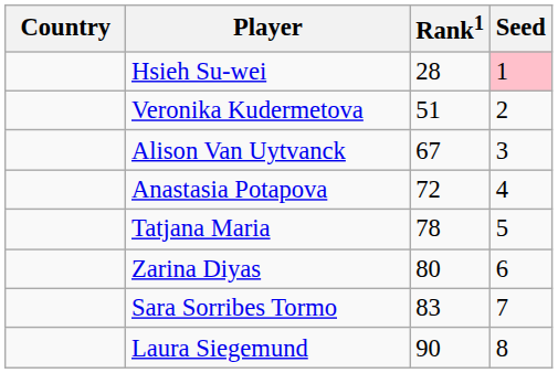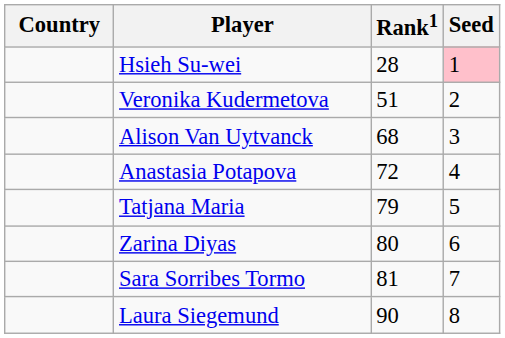Alison Van Uytvanck | Rank1: 67 -> 68
Tatjana Maria | Rank1: 78 -> 79
Sara Sorribes Tormo | Rank1: 83 -> 81
